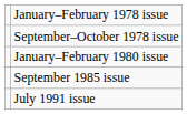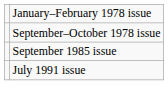- row: January–February 1980 issue
